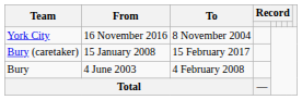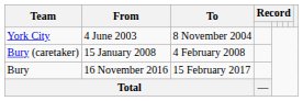York City | From: 16 November 2016 -> 4 June 2003
Bury (caretaker) | To: 15 February 2017 -> 4 February 2008
Bury | From: 4 June 2003 -> 16 November 2016
Bury | To: 4 February 2008 -> 15 February 2017
